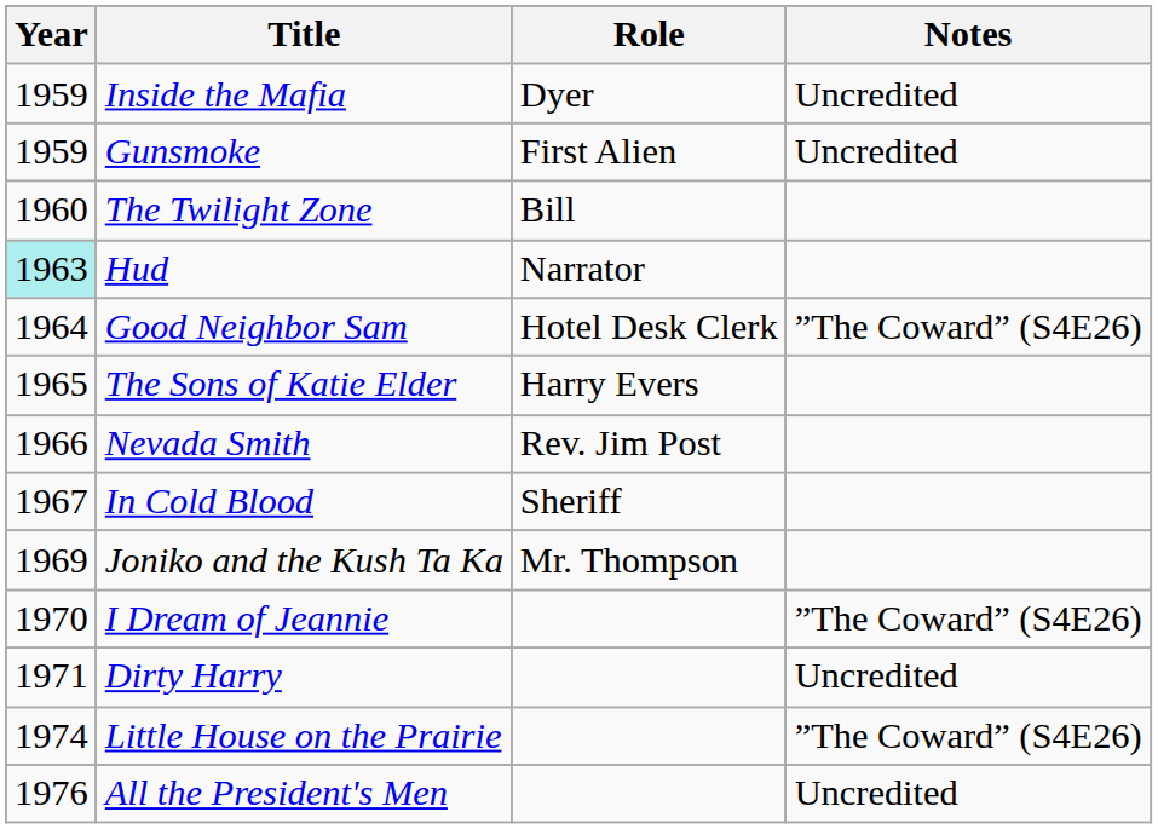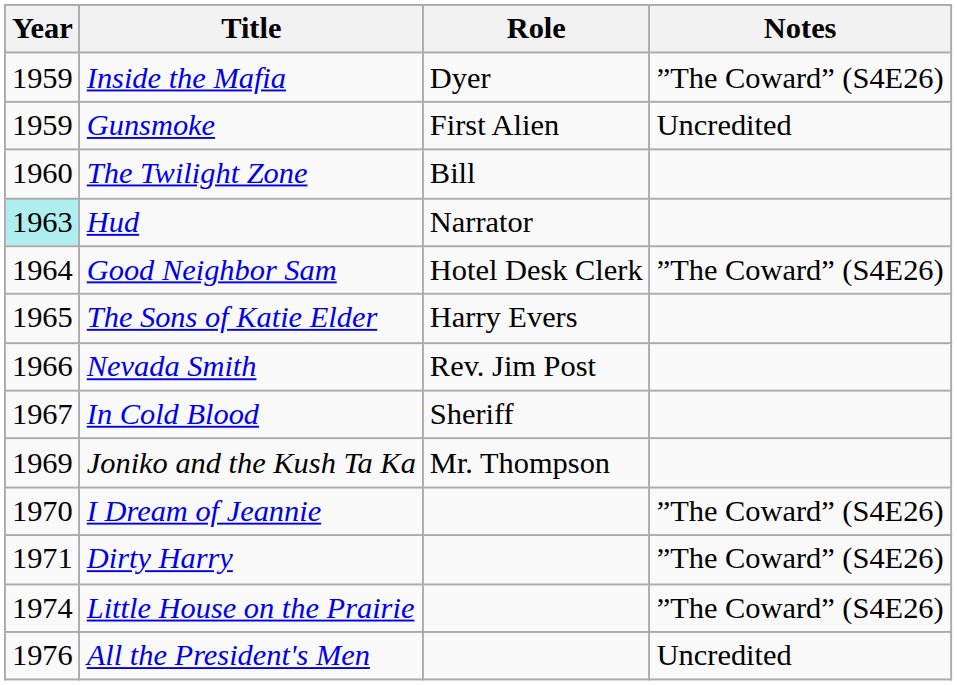Inside the Mafia | Notes: Uncredited -> ”The Coward” (S4E26)
Dirty Harry | Notes: Uncredited -> ”The Coward” (S4E26)
